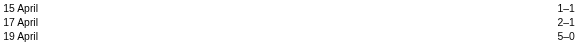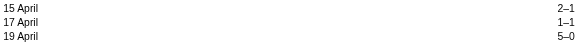15 April | column 3: 1–1 -> 2–1
17 April | column 3: 2–1 -> 1–1
